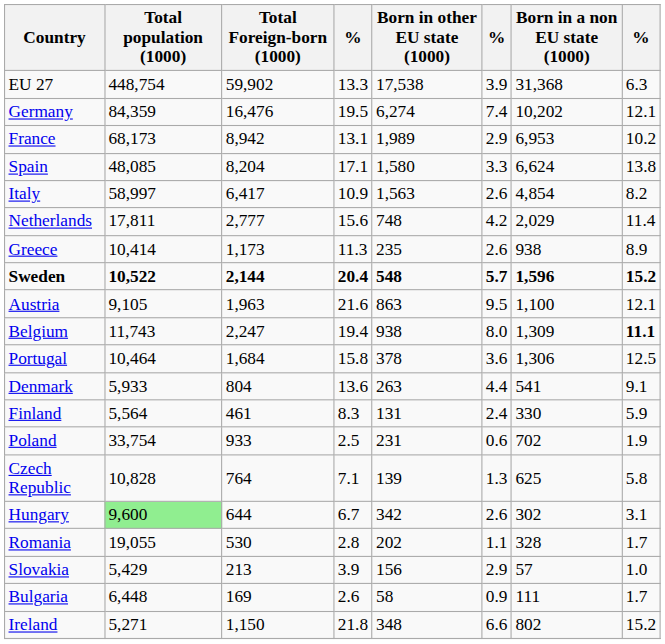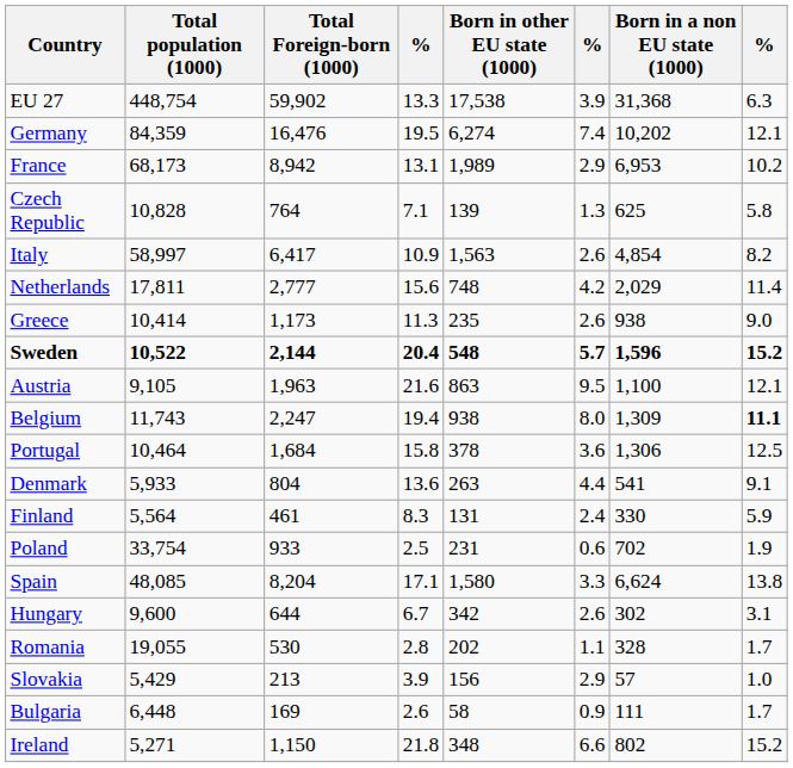rows swapped: Spain <-> Czech Republic
Greece | column 8: 8.9 -> 9.0
Hungary | Total population (1000): lightgreen background -> no background
